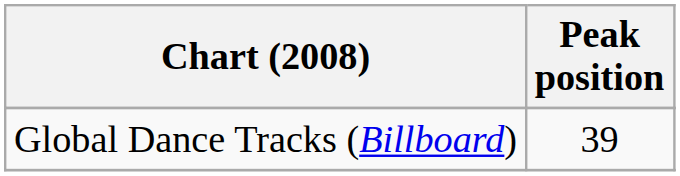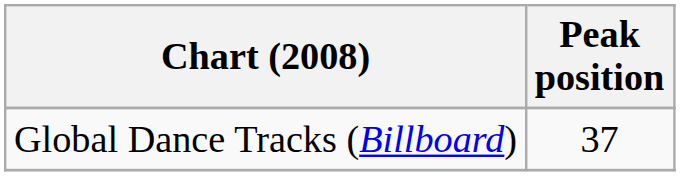Global Dance Tracks (Billboard) | Peak position: 39 -> 37
